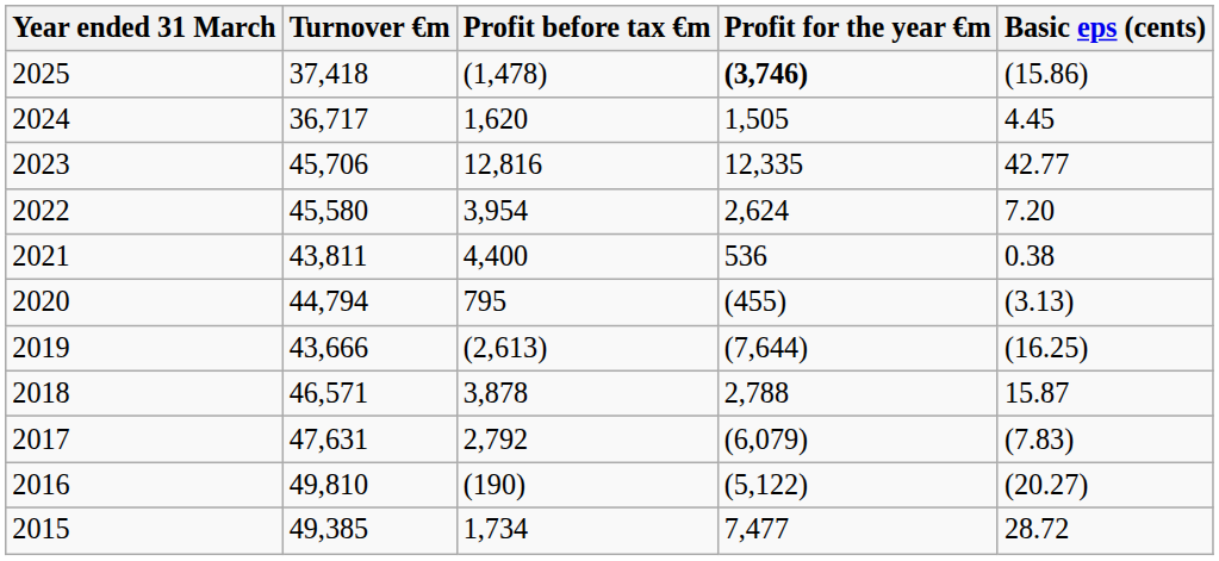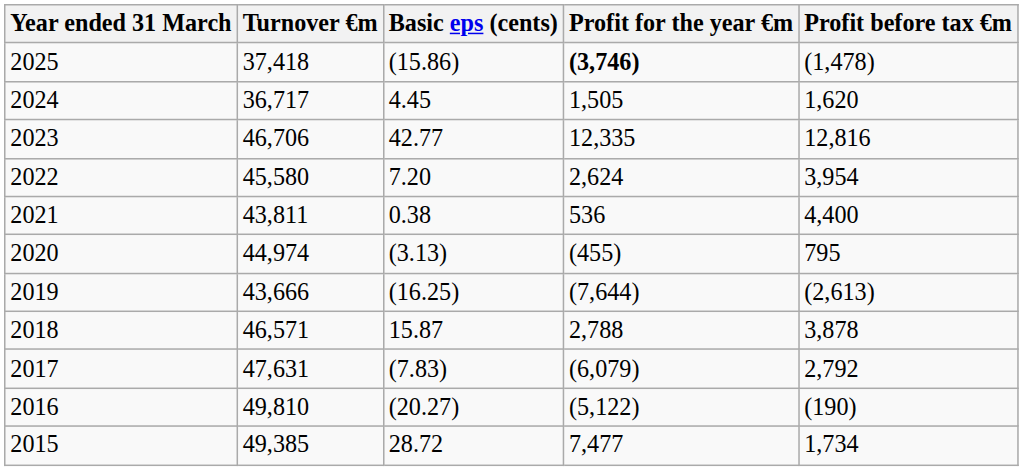columns swapped: Profit before tax €m <-> Basic eps (cents)
2023 | Turnover €m: 45,706 -> 46,706
2020 | Turnover €m: 44,794 -> 44,974
